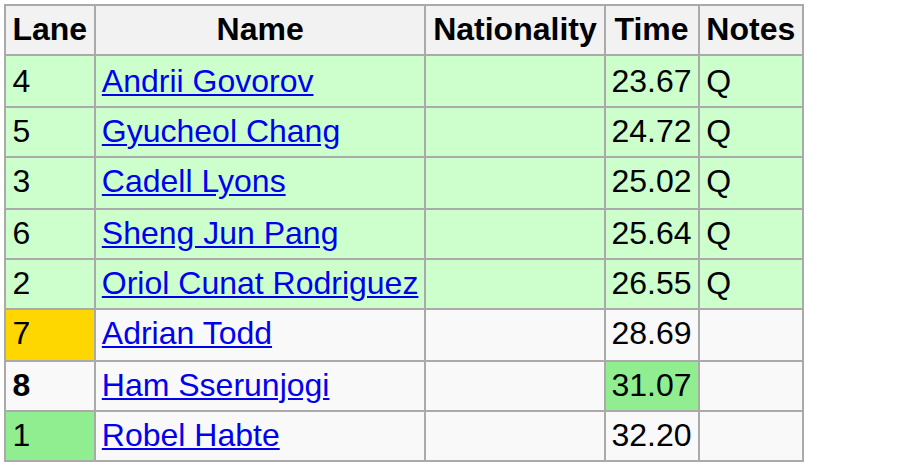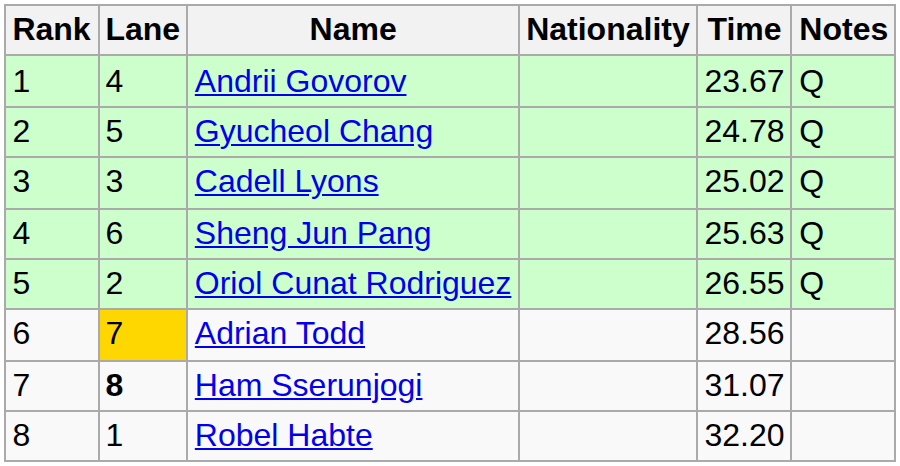+ column: Rank | 1 | 2 | 3 | 4 | 5 | 6 | 7 | 8
Gyucheol Chang | Time: 24.72 -> 24.78
Sheng Jun Pang | Time: 25.64 -> 25.63
Adrian Todd | Time: 28.69 -> 28.56
Ham Sserunjogi | Time: lightgreen background -> no background
Robel Habte | Lane: lightgreen background -> no background
